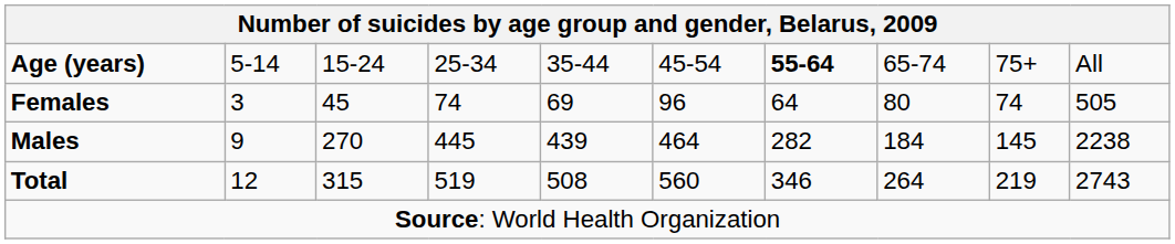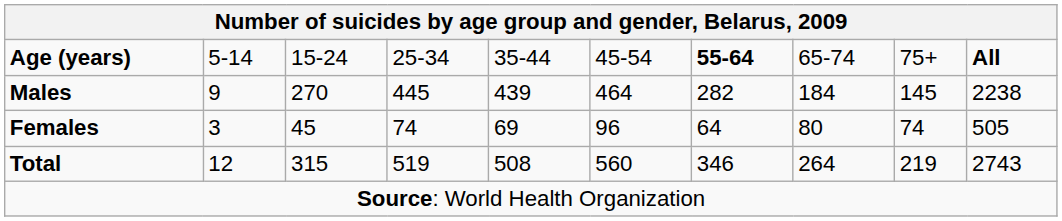Age (years) | column 10: normal -> bold
rows swapped: Males <-> Females
